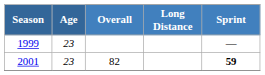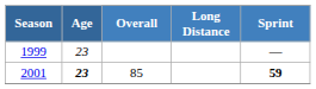2001 | Age: normal -> bold
2001 | Overall: 82 -> 85
